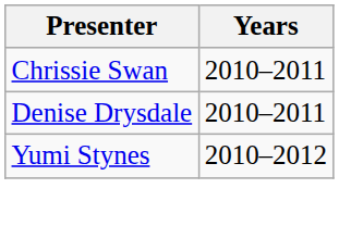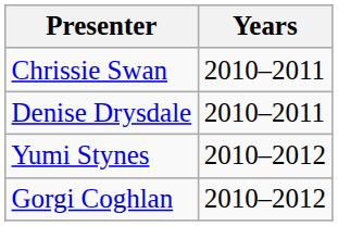+ row: Gorgi Coghlan | 2010–2012
